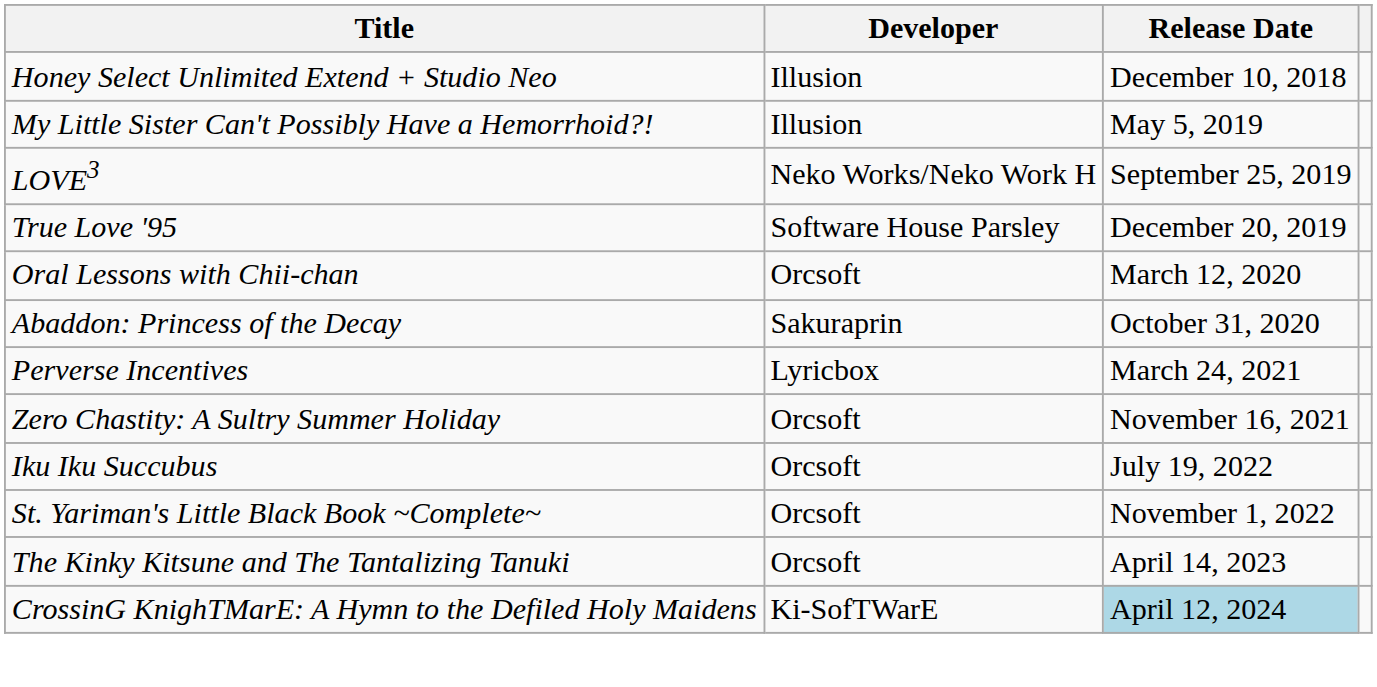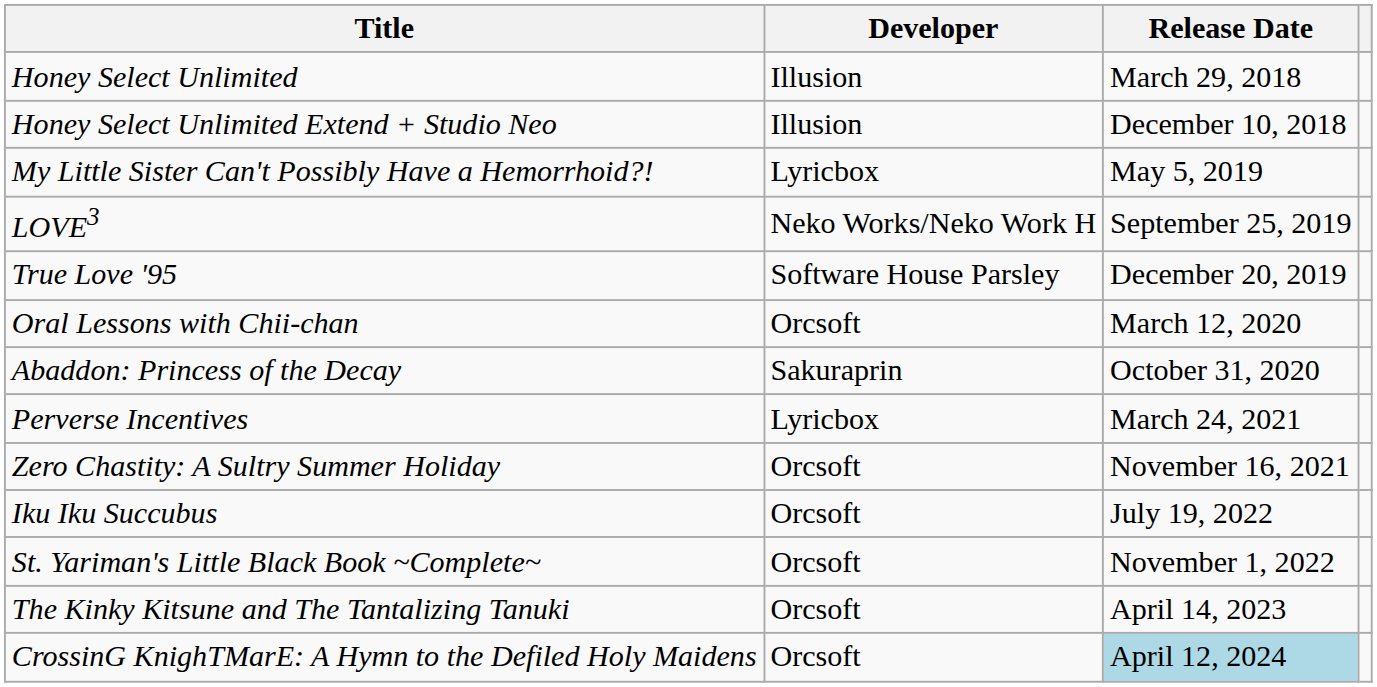+ row: Honey Select Unlimited | Illusion | March 29, 2018
My Little Sister Can't Possibly Have a Hemorrhoid?! | Developer: Illusion -> Lyricbox
CrossinG KnighTMarE: A Hymn to the Defiled Holy Maidens | Developer: Ki-SofTWarE -> Orcsoft
